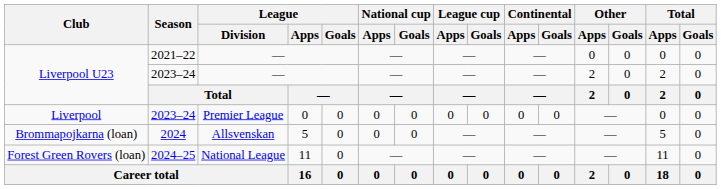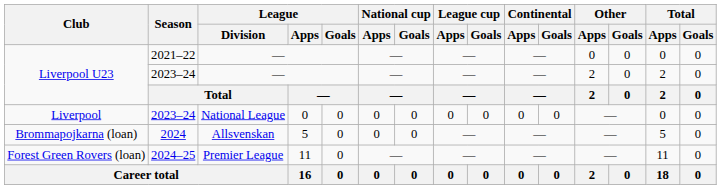Liverpool | League / Division: Premier League -> National League
Forest Green Rovers (loan) | League / Division: National League -> Premier League
